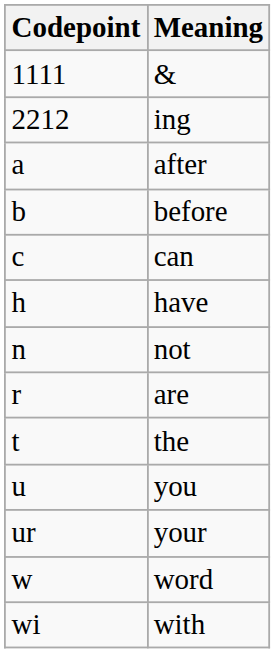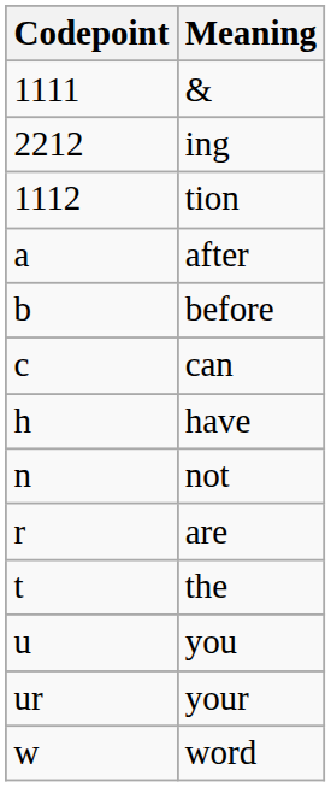+ row: 1112 | tion
- row: wi | with
